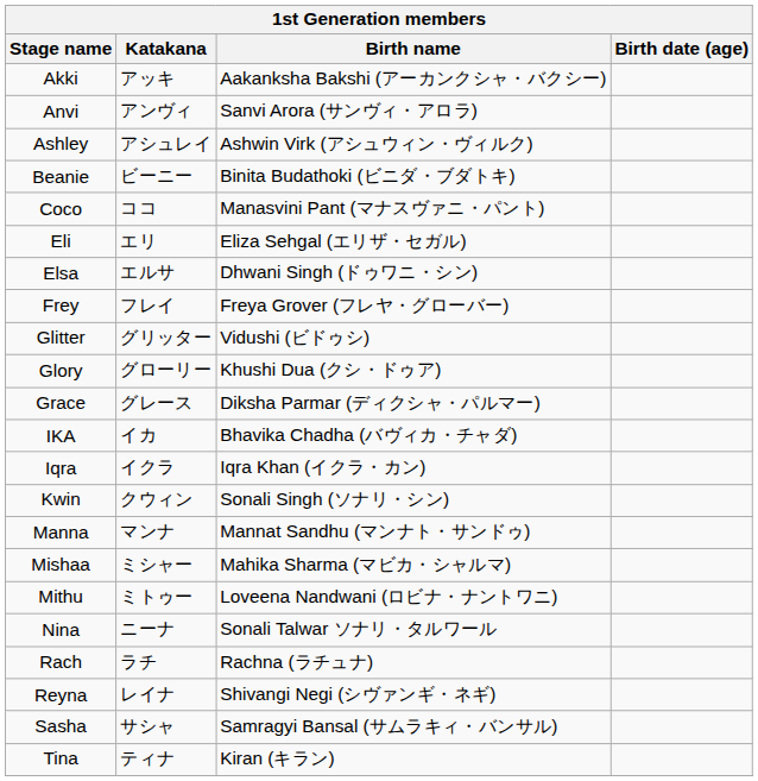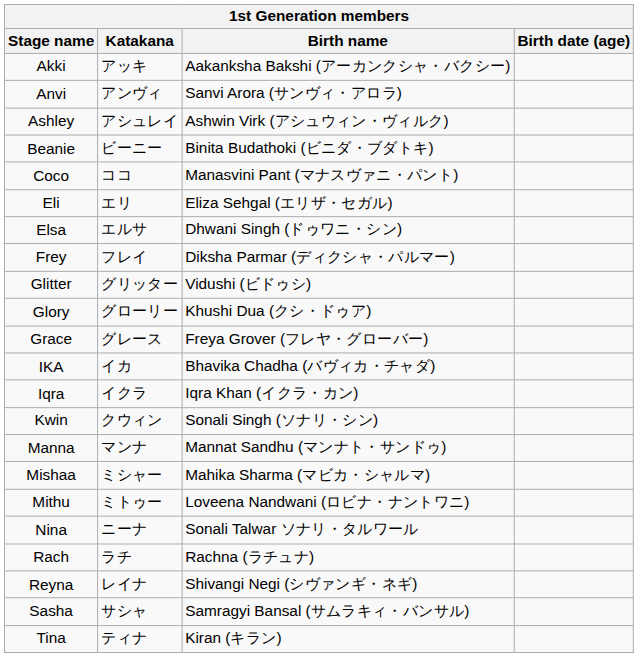Frey | Birth name: Freya Grover (フレヤ・グローバー) -> Diksha Parmar (ディクシャ・パルマー)
Grace | Birth name: Diksha Parmar (ディクシャ・パルマー) -> Freya Grover (フレヤ・グローバー)
